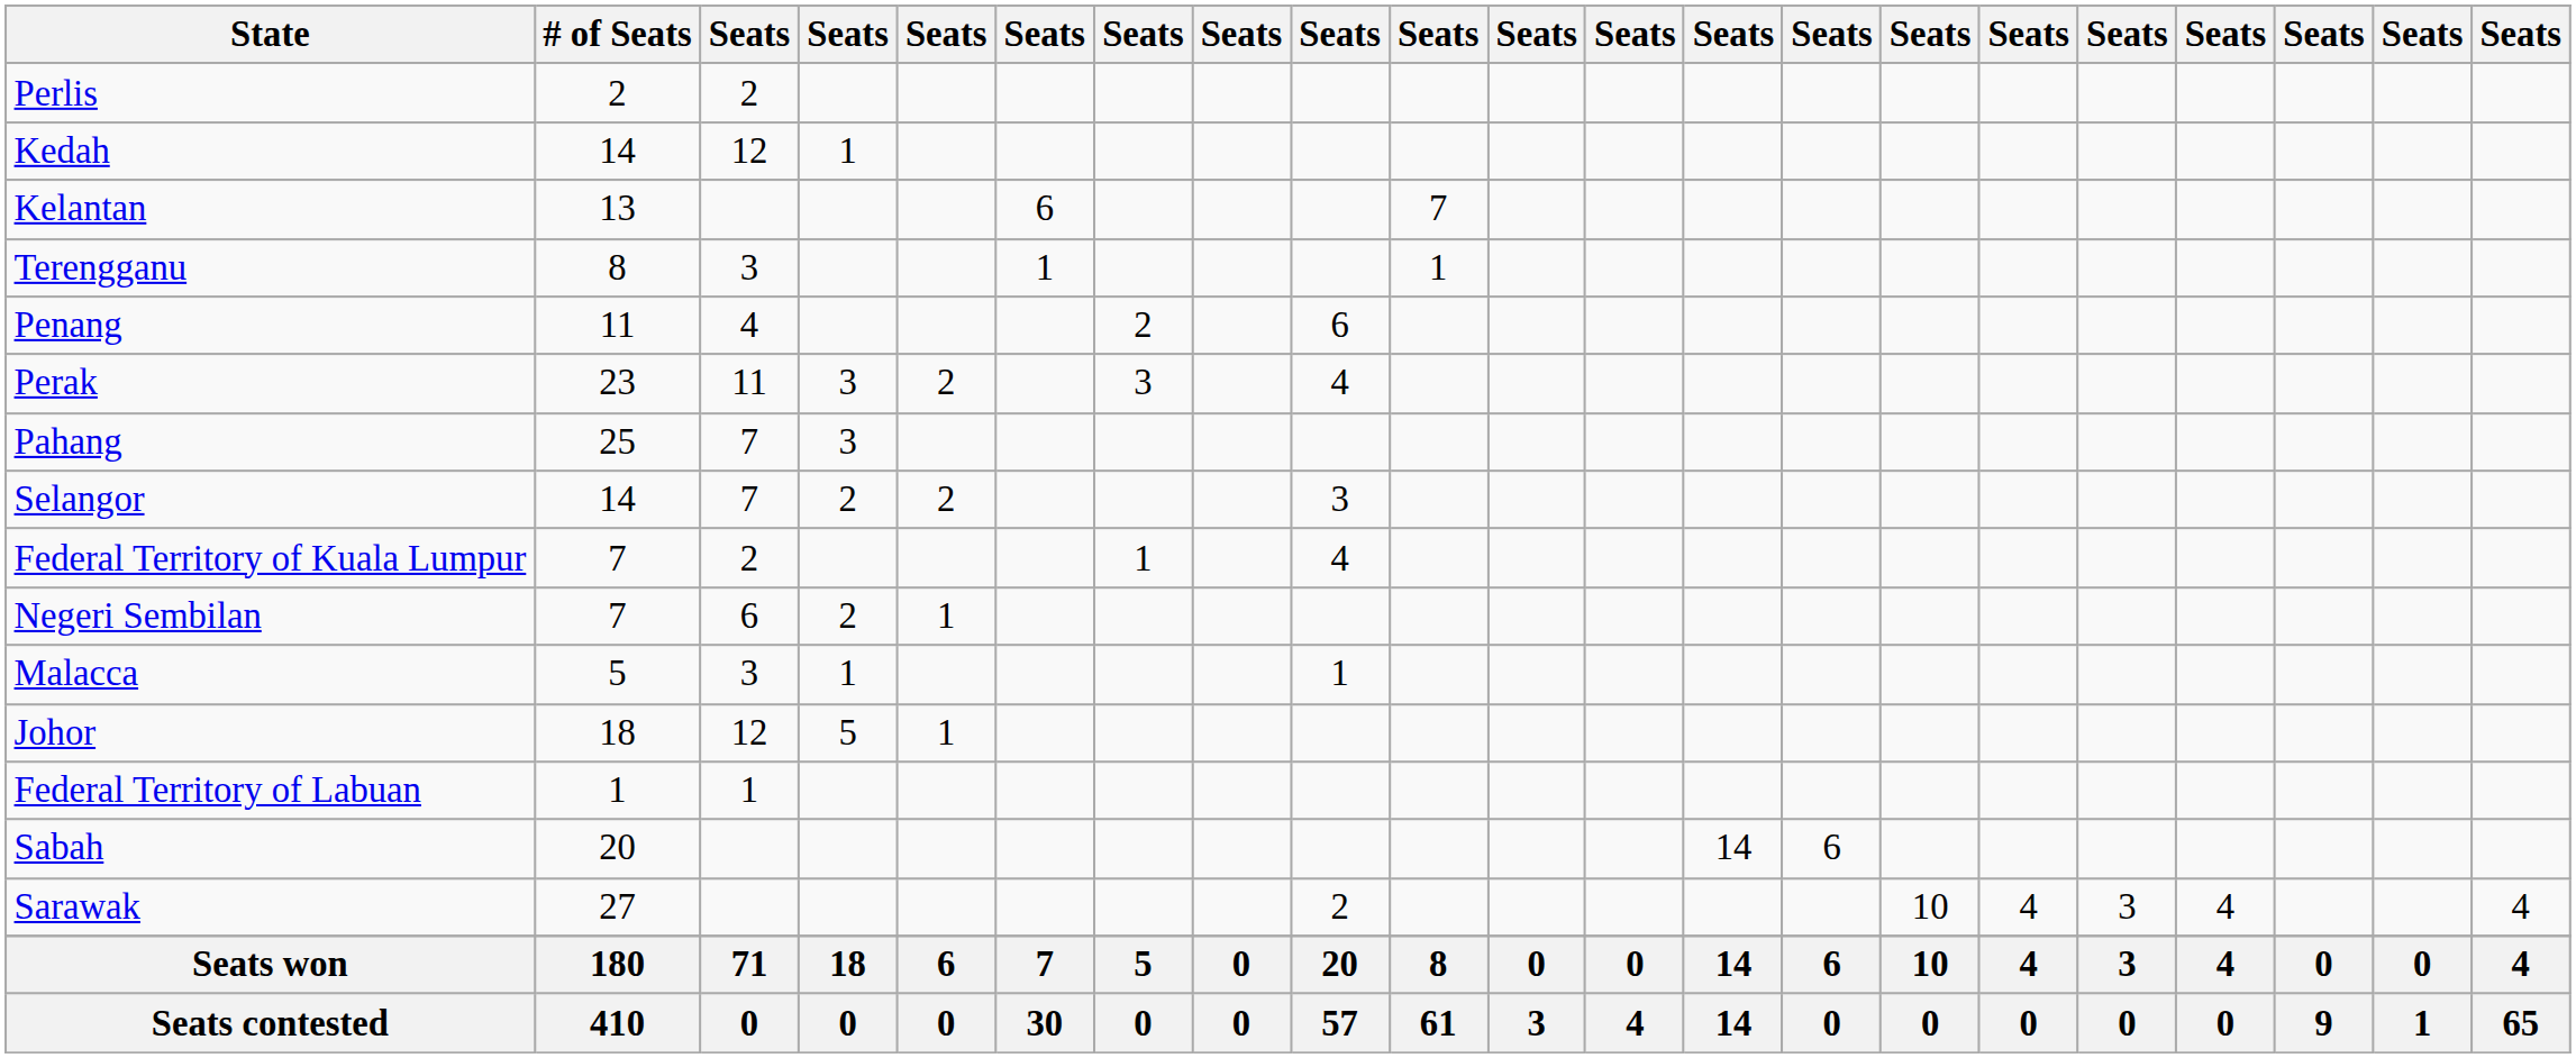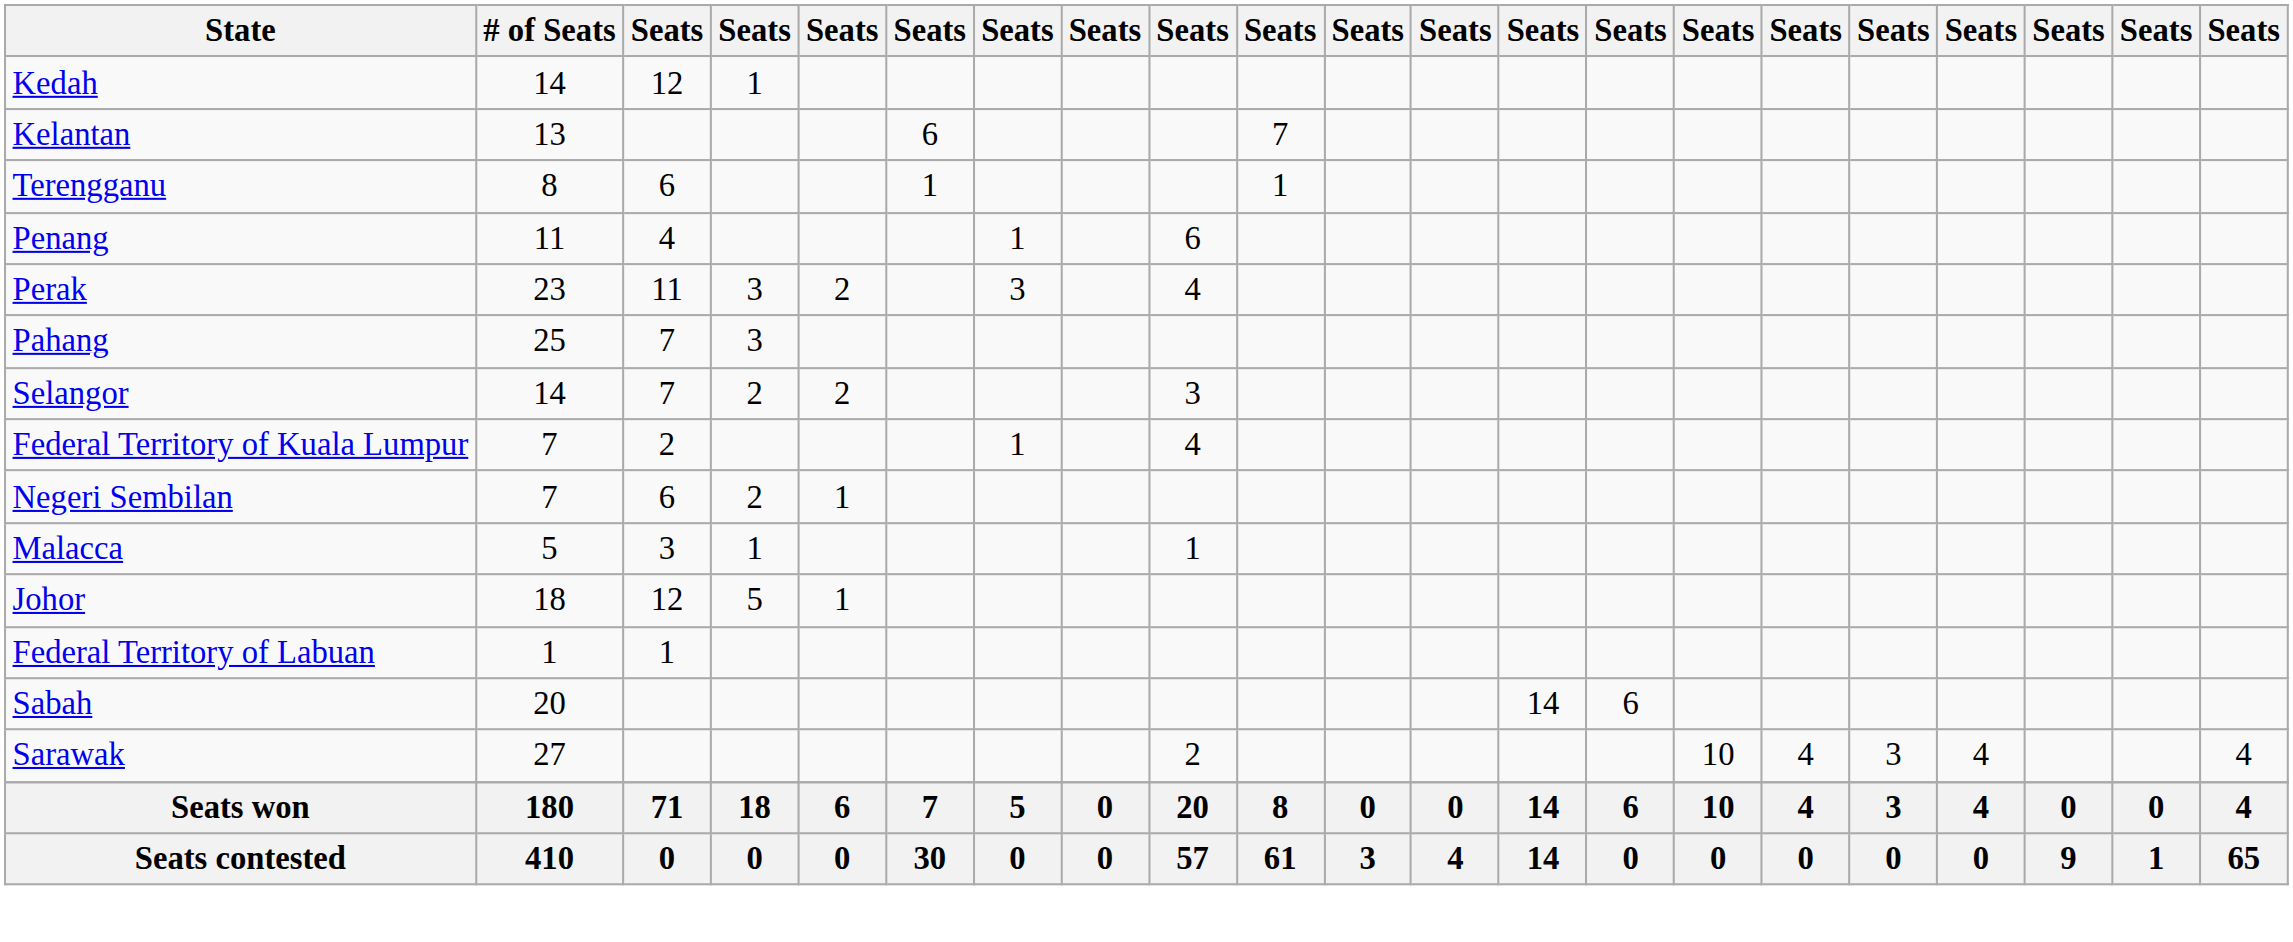- row: Perlis | 2 | 2
Terengganu | column 3: 3 -> 6
Penang | column 7: 2 -> 1
